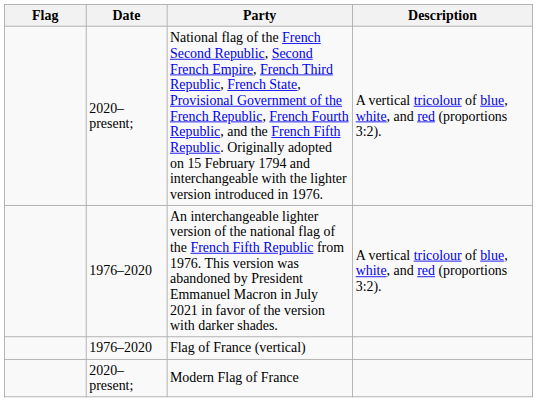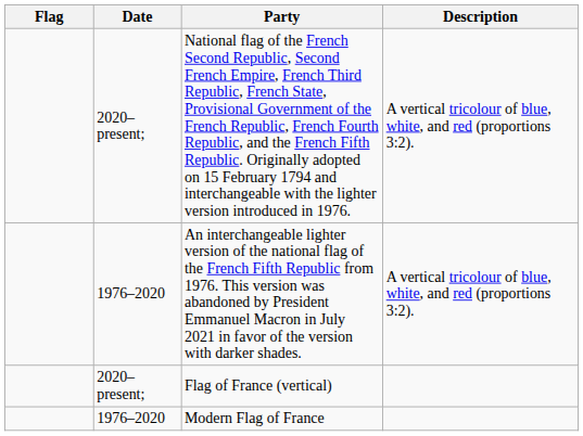Flag of France (vertical) | Date: 1976–2020 -> 2020–present;
Modern Flag of France | Date: 2020–present; -> 1976–2020
